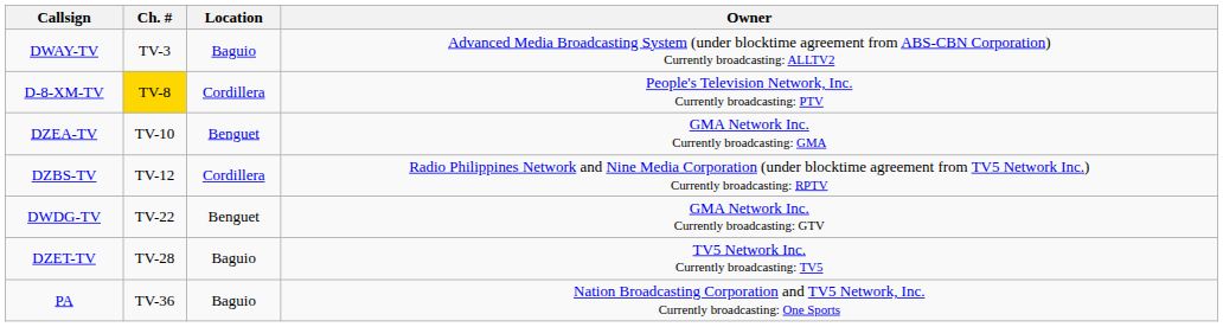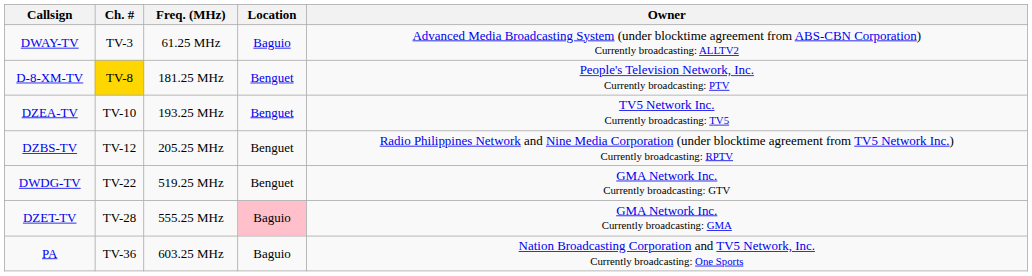+ column: Freq. (MHz) | 61.25 MHz | 181.25 MHz | 193.25 MHz | 205.25 MHz | 519.25 MHz | 555.25 MHz | 603.25 MHz
D-8-XM-TV | Location: Cordillera -> Benguet
DZEA-TV | Owner: GMA Network Inc. Currently broadcasting: GMA -> TV5 Network Inc. Currently broadcasting: TV5
DZBS-TV | Location: Cordillera -> Benguet
DZET-TV | Location: no background -> pink background
DZET-TV | Owner: TV5 Network Inc. Currently broadcasting: TV5 -> GMA Network Inc. Currently broadcasting: GMA
